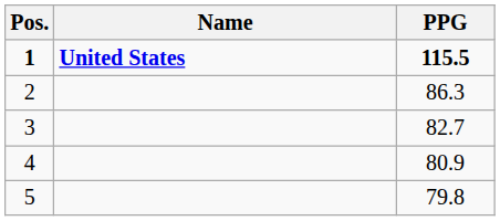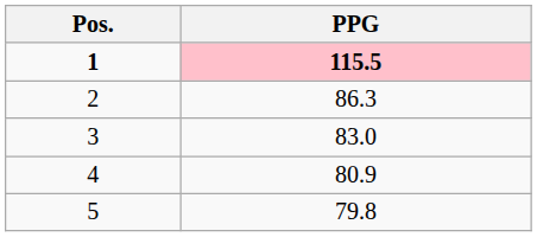- column: Name | United States
1 | PPG: no background -> pink background
3 | PPG: 82.7 -> 83.0
